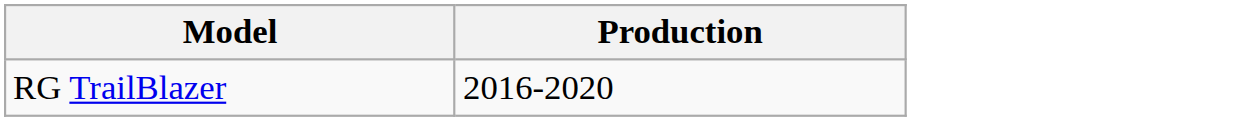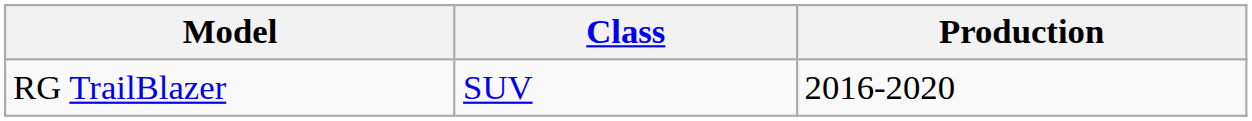+ column: Class | SUV
